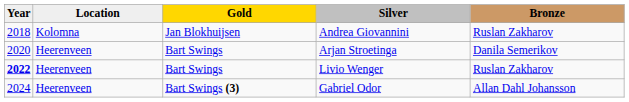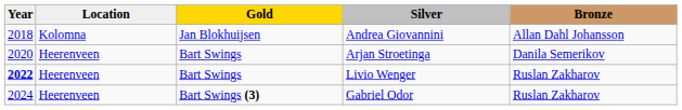Andrea Giovannini | Bronze: Ruslan Zakharov -> Allan Dahl Johansson
Gabriel Odor | Bronze: Allan Dahl Johansson -> Ruslan Zakharov
